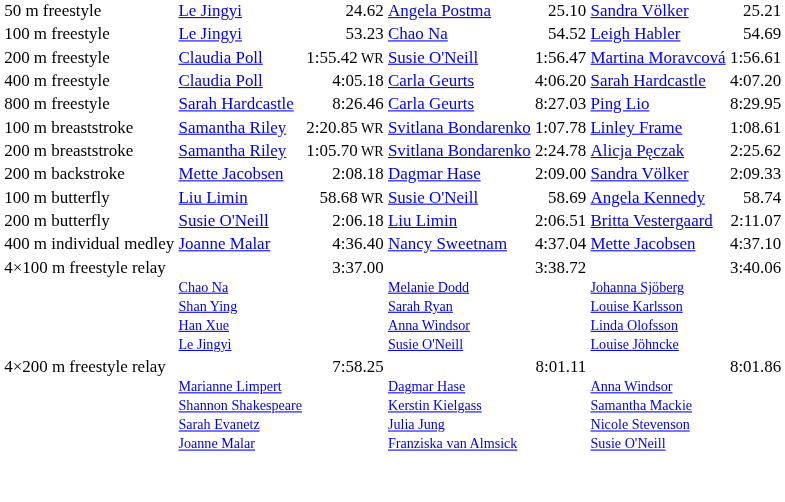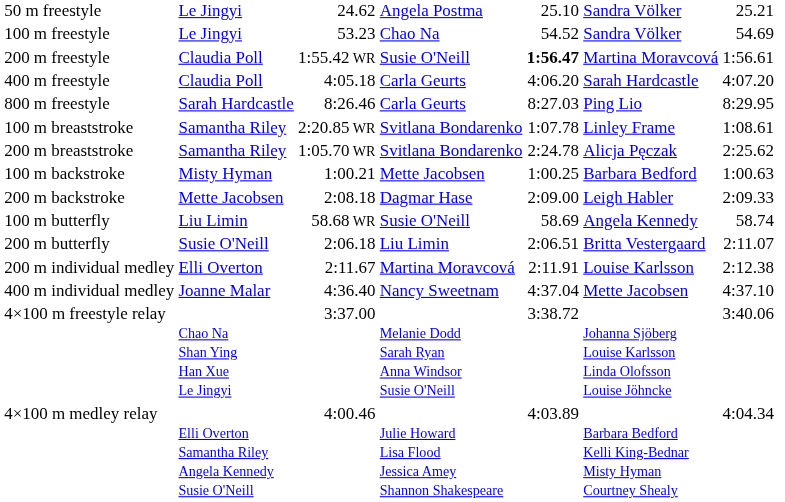100 m freestyle | column 6: Leigh Habler -> Sandra Völker
200 m freestyle | column 5: normal -> bold
+ row: 100 m backstroke | Misty Hyman | 1:00.21 | Mette Jacobsen | 1:00.25 | Barbara Bedford | 1:00.63
200 m backstroke | column 6: Sandra Völker -> Leigh Habler
+ row: 200 m individual medley | Elli Overton | 2:11.67 | Martina Moravcová | 2:11.91 | Louise Karlsson | 2:12.38
- row: 4×200 m freestyle relay | Marianne Limpert Shannon Shakespeare Sarah Evanetz Joanne Malar | 7:58.25 | Dagmar Hase Kerstin Kielgass Julia Jung Franziska van Almsick | 8:01.11 | Anna Windsor Samantha Mackie Nicole Stevenson Susie O'Neill | 8:01.86
+ row: 4×100 m medley relay | Elli Overton Samantha Riley Angela Kennedy Susie O'Neill | 4:00.46 | Julie Howard Lisa Flood Jessica Amey Shannon Shakespeare | 4:03.89 | Barbara Bedford Kelli King-Bednar Misty Hyman Courtney Shealy | 4:04.34
